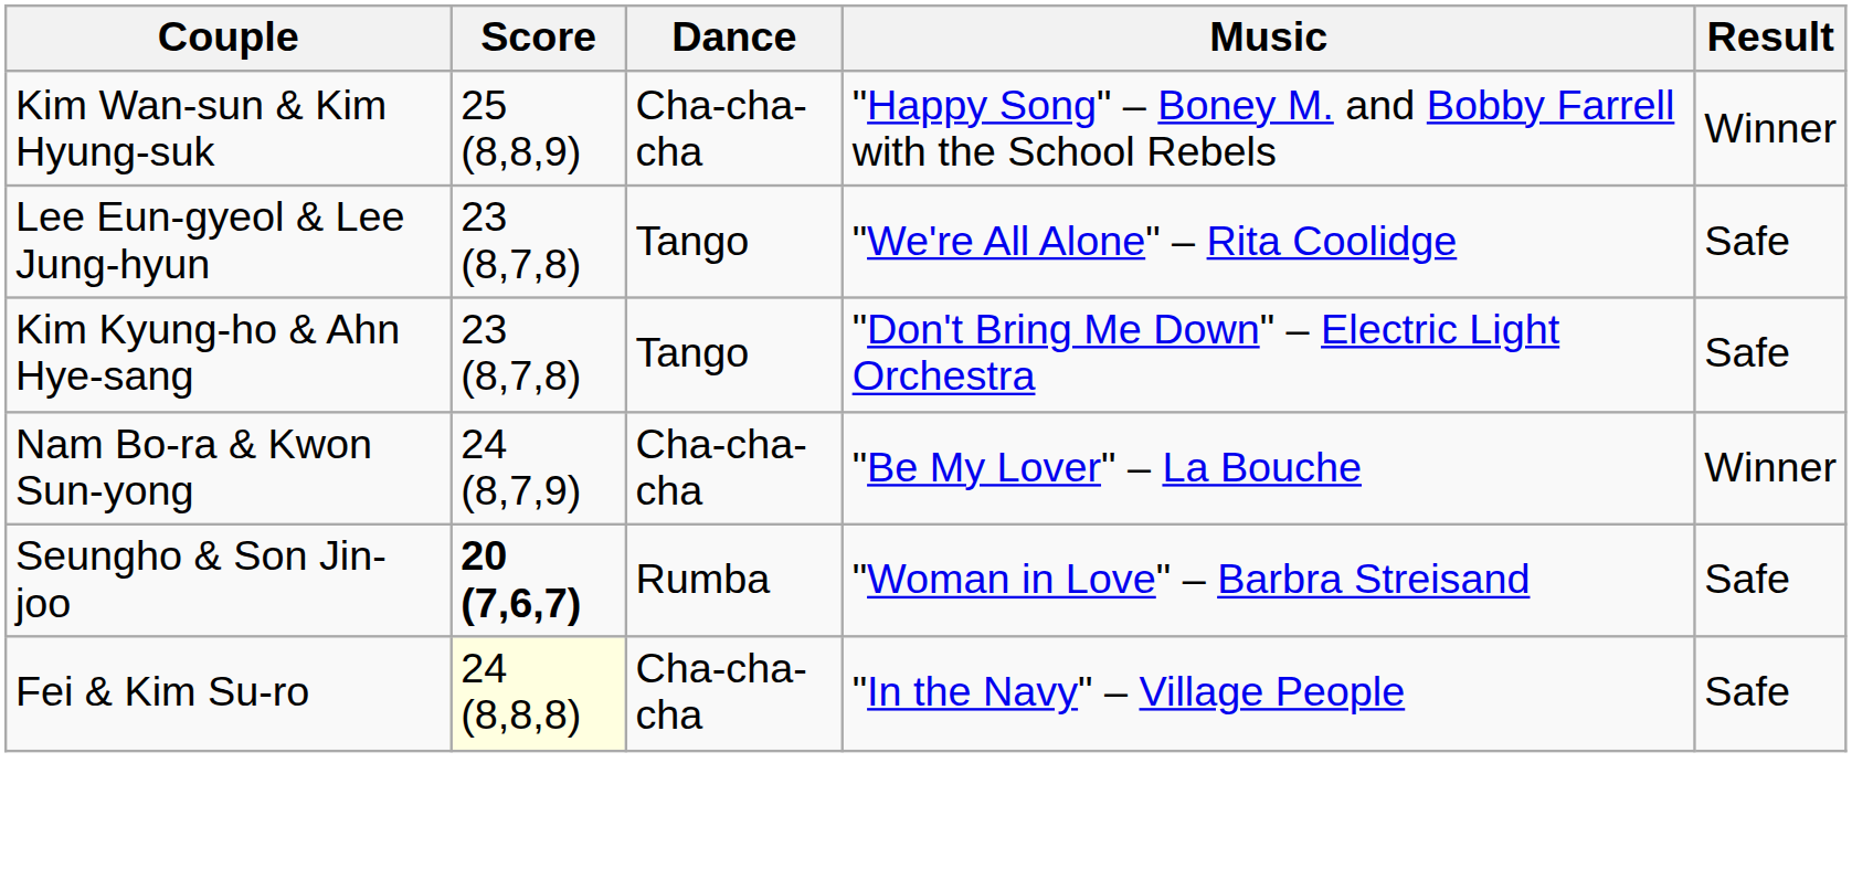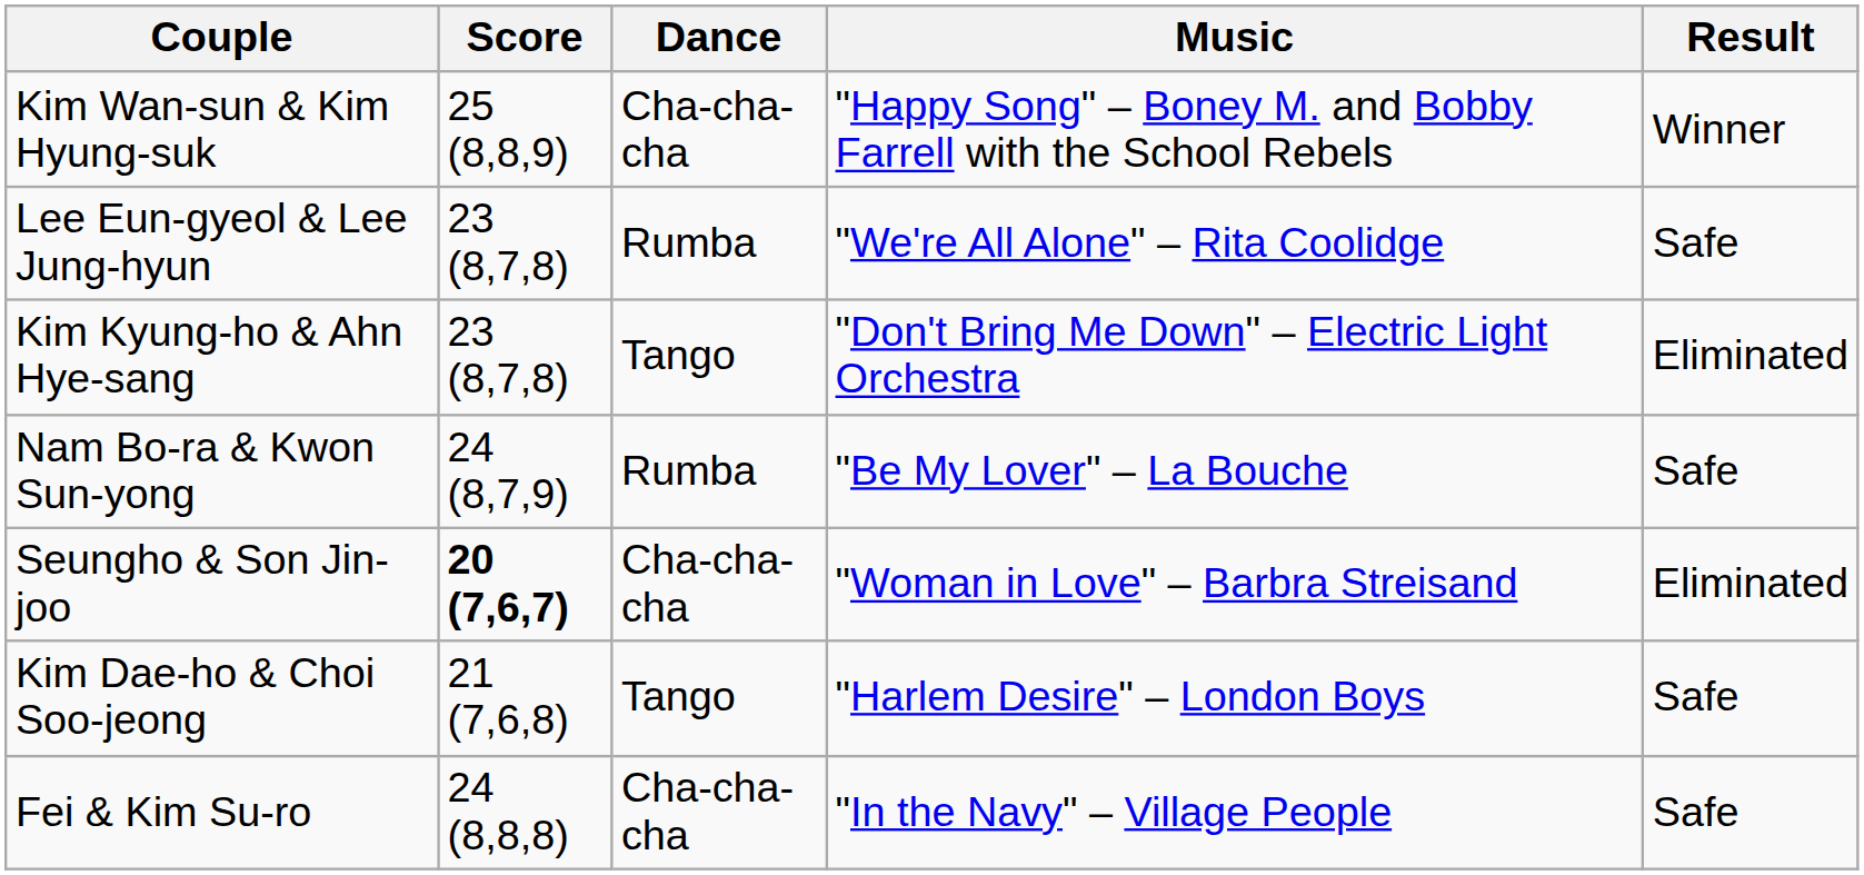Lee Eun-gyeol & Lee Jung-hyun | Dance: Tango -> Rumba
Kim Kyung-ho & Ahn Hye-sang | Result: Safe -> Eliminated
Nam Bo-ra & Kwon Sun-yong | Dance: Cha-cha-cha -> Rumba
Nam Bo-ra & Kwon Sun-yong | Result: Winner -> Safe
Seungho & Son Jin-joo | Dance: Rumba -> Cha-cha-cha
Seungho & Son Jin-joo | Result: Safe -> Eliminated
+ row: Kim Dae-ho & Choi Soo-jeong | 21 (7,6,8) | Tango | "Harlem Desire" – London Boys | Safe
Fei & Kim Su-ro | Score: lightyellow background -> no background
